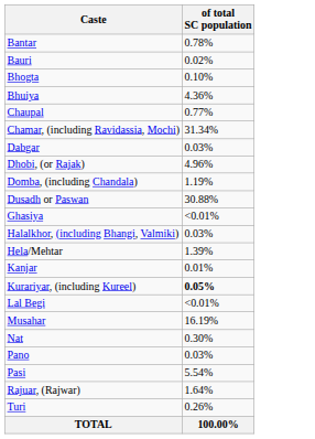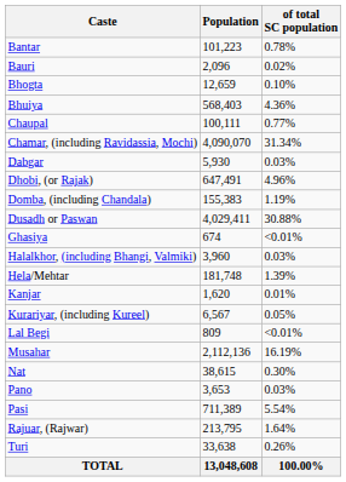+ column: Population | 101,223 | 2,096 | 12,659 | 568,403 | 100,111 | 4,090,070 | 5,930 | 647,491 | 155,383 | 4,029,411 | 674 | 3,960 | 181,748 | 1,620 | 6,567 | 809 | 2,112,136 | 38,615 | 3,653 | 711,389 | 213,795 | 33,638 | 13,048,608
Kurariyar, (including Kureel) | of total SC population: bold -> normal
